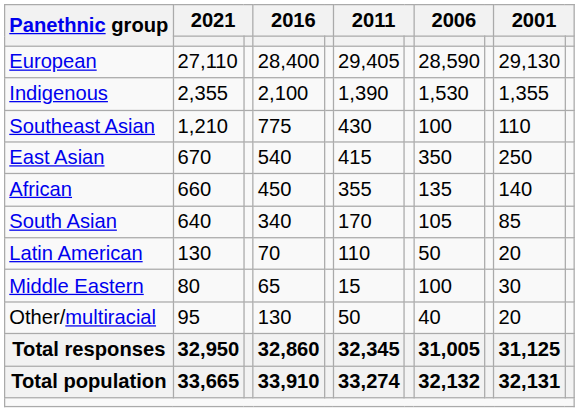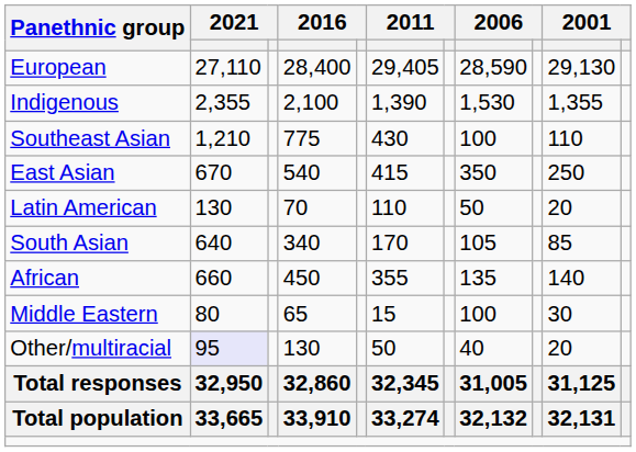rows swapped: African <-> Latin American
Other/multiracial | column 2: no background -> lavender background
